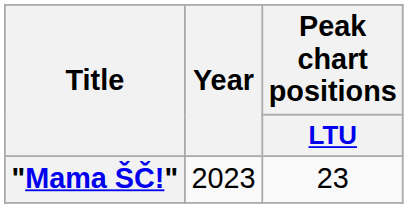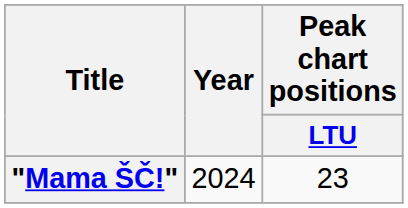"Mama ŠČ!" | Year: 2023 -> 2024
